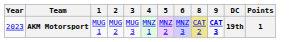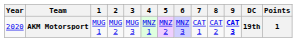+ column: 7 | CAT 1
AKM Motorsport | Year: 2023 -> 2020
AKM Motorsport | 8: khaki background -> no background
